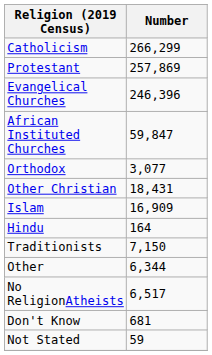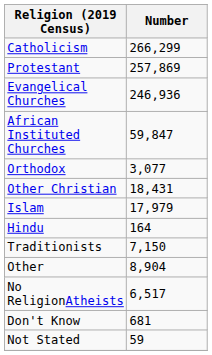Evangelical Churches | Number: 246,396 -> 246,936
Islam | Number: 16,909 -> 17,979
Other | Number: 6,344 -> 8,904
